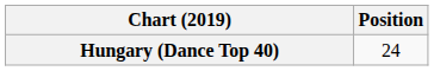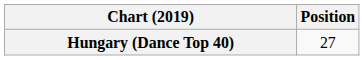Hungary (Dance Top 40) | Position: 24 -> 27
